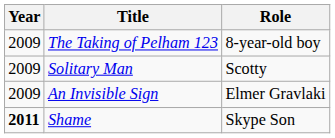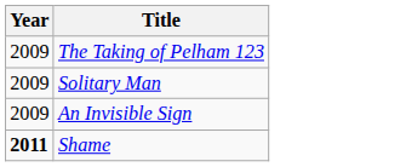- column: Role | 8-year-old boy | Scotty | Elmer Gravlaki | Skype Son
